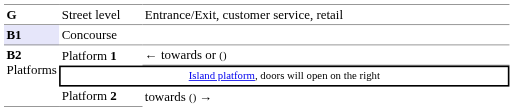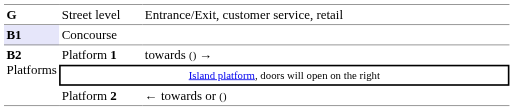Platform 1 | column 3: ← towards or () -> towards () →
Platform 2 | column 3: towards () → -> ← towards or ()
